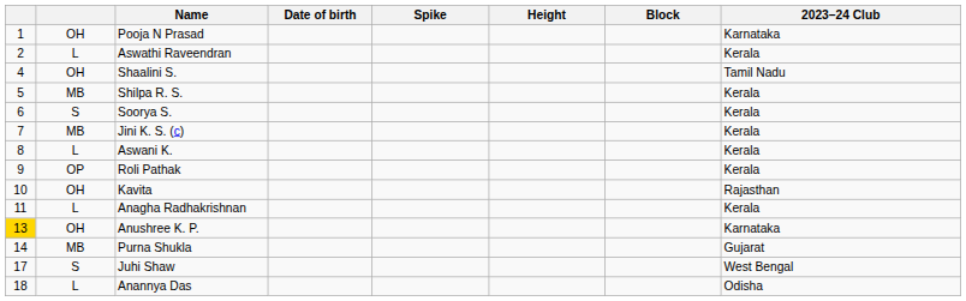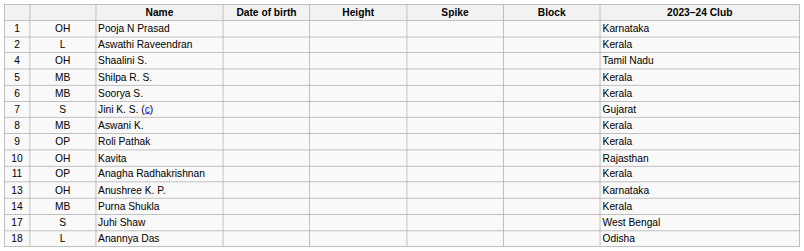columns swapped: Height <-> Spike
Soorya S. | column 2: S -> MB
Jini K. S. (c) | column 2: MB -> S
Jini K. S. (c) | 2023–24 Club: Kerala -> Gujarat
Aswani K. | column 2: L -> MB
Anagha Radhakrishnan | column 2: L -> OP
Anushree K. P. | column 1: gold background -> no background
Purna Shukla | 2023–24 Club: Gujarat -> Kerala
